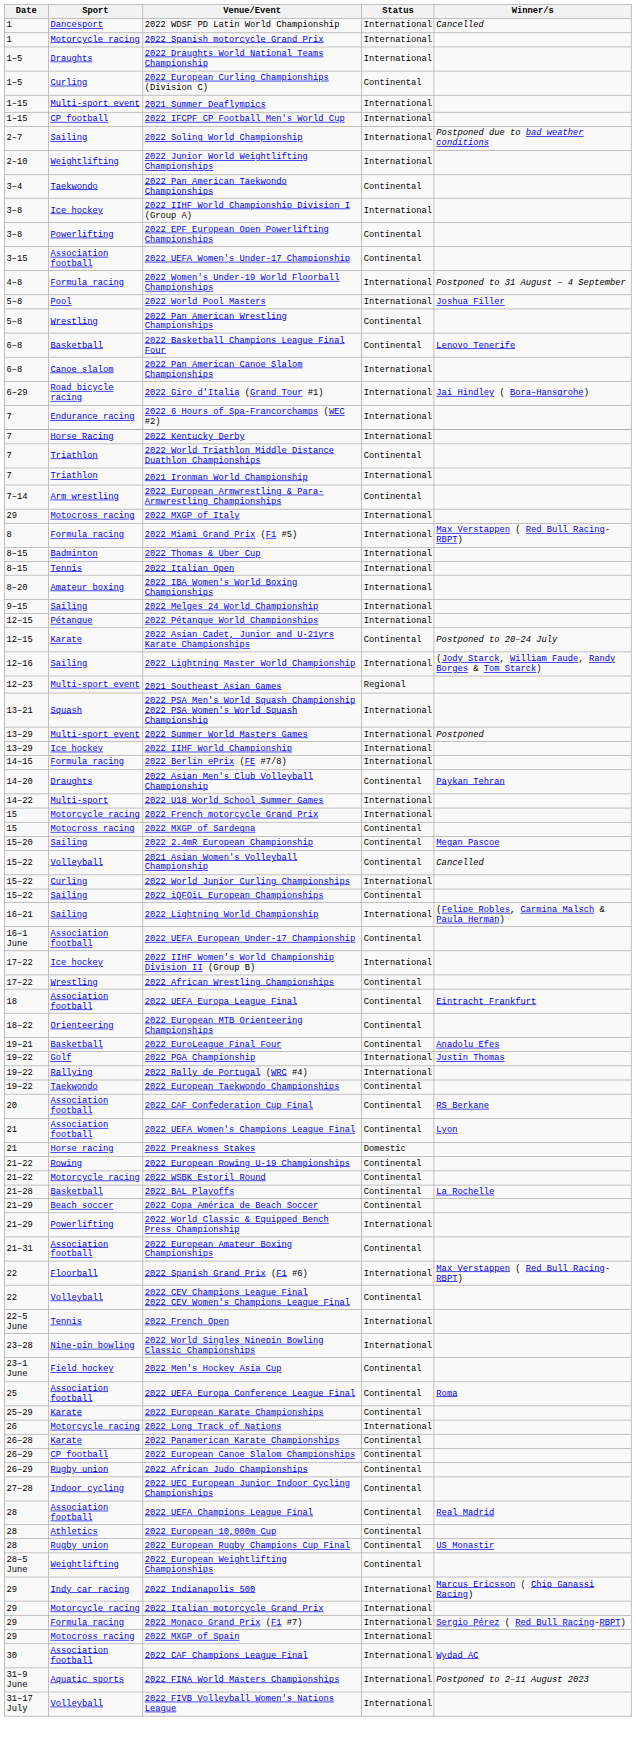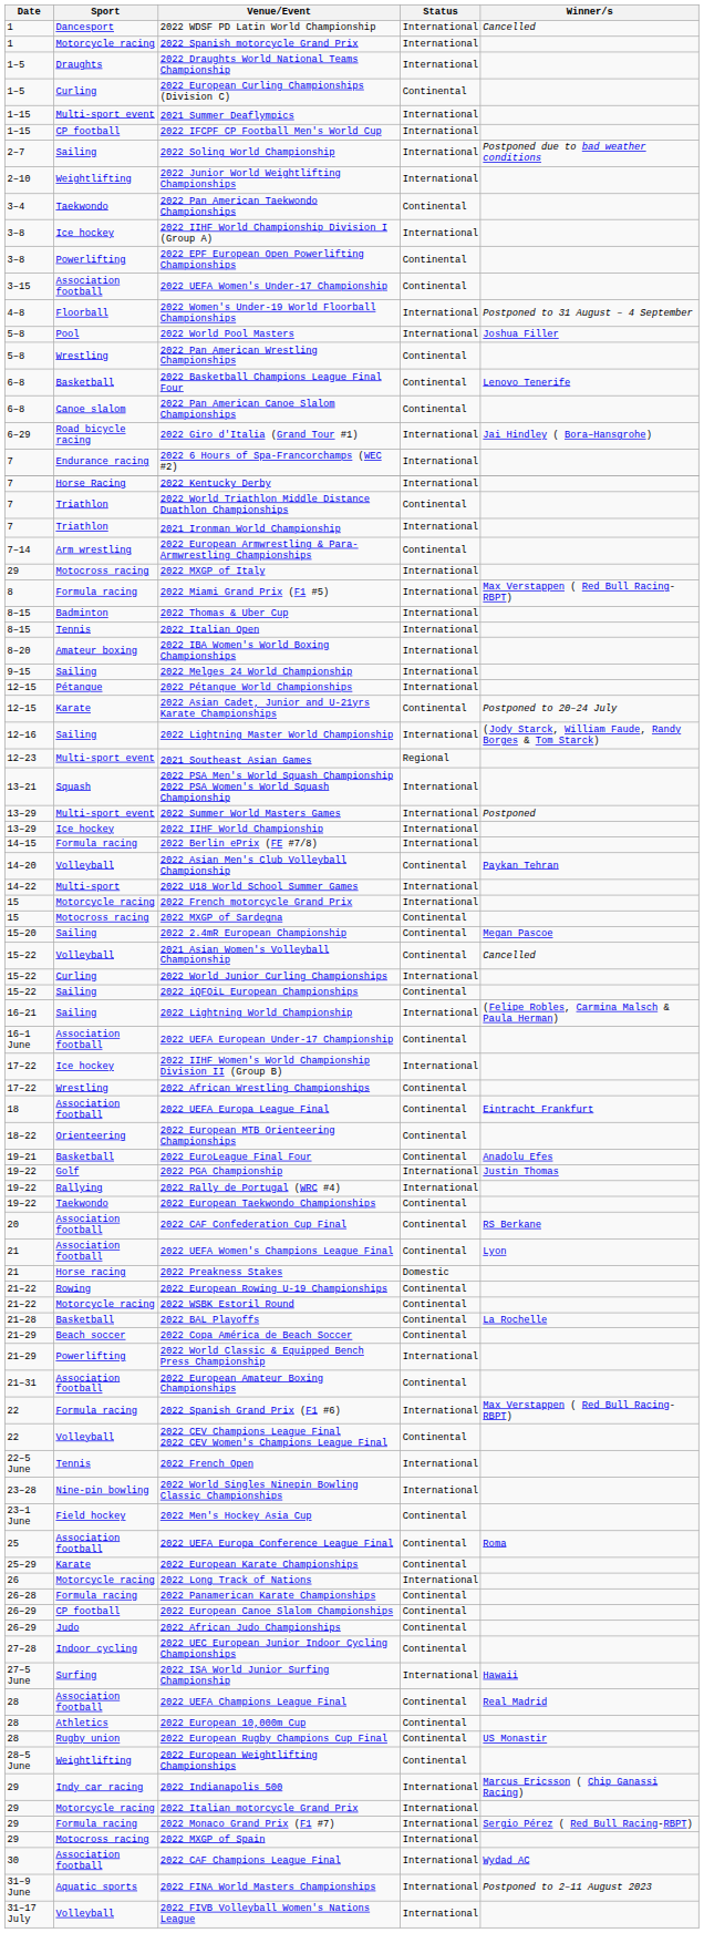2022 Women's Under-19 World Floorball Championships | Sport: Formula racing -> Floorball
2022 Pan American Canoe Slalom Championships | Status: International -> Continental
2022 Asian Men's Club Volleyball Championship | Sport: Draughts -> Volleyball
2022 Spanish Grand Prix (F1 #6) | Sport: Floorball -> Formula racing
2022 Panamerican Karate Championships | Sport: Karate -> Formula racing
2022 African Judo Championships | Sport: Rugby union -> Judo
+ row: 27–5 June | Surfing | 2022 ISA World Junior Surfing Championship | International | Hawaii
